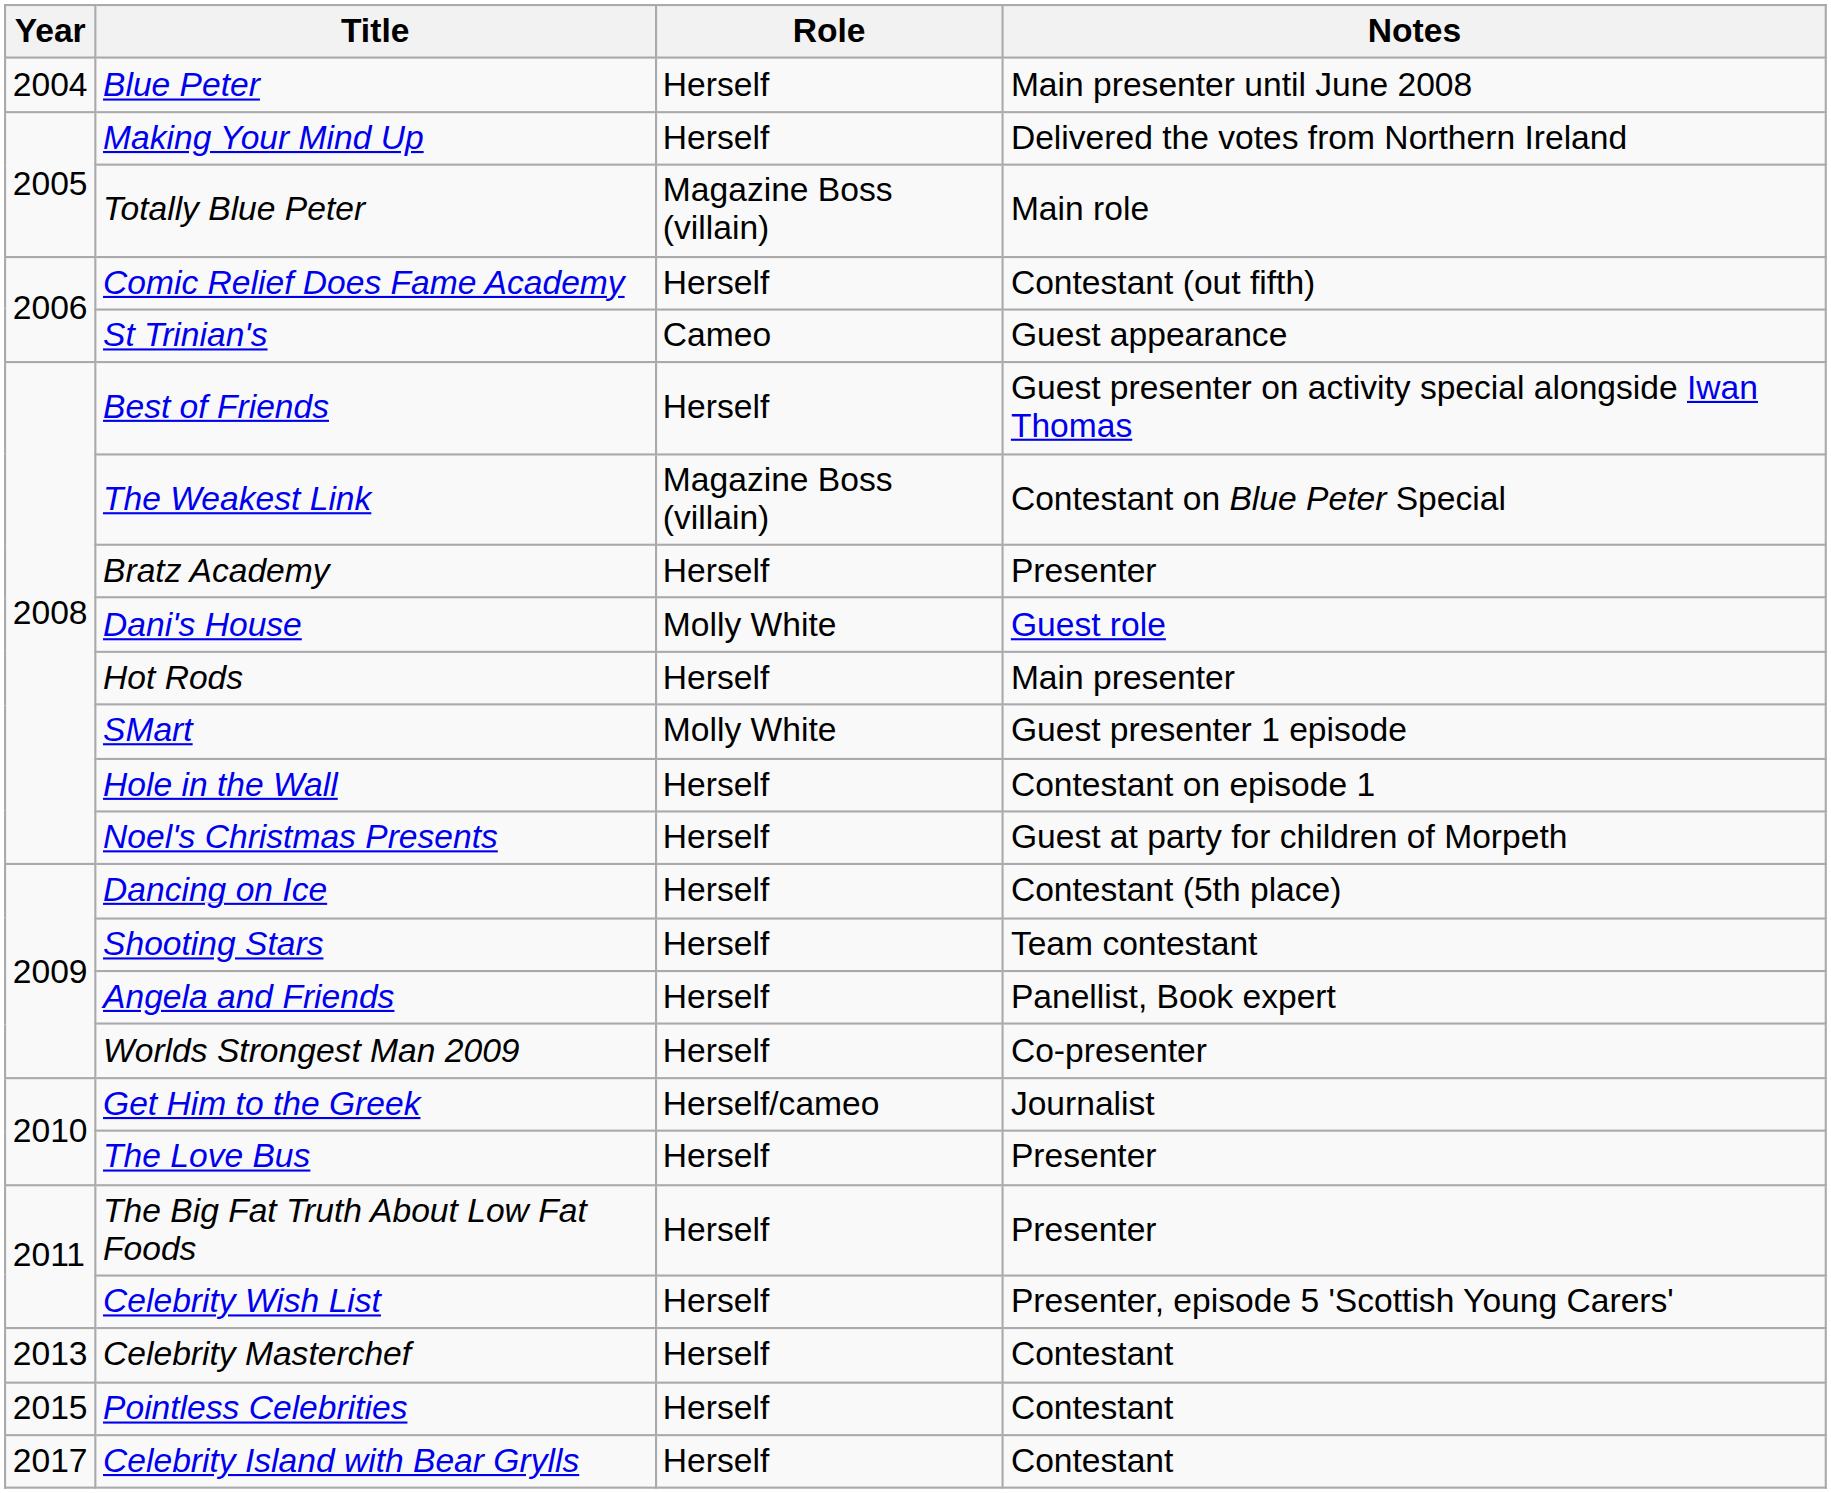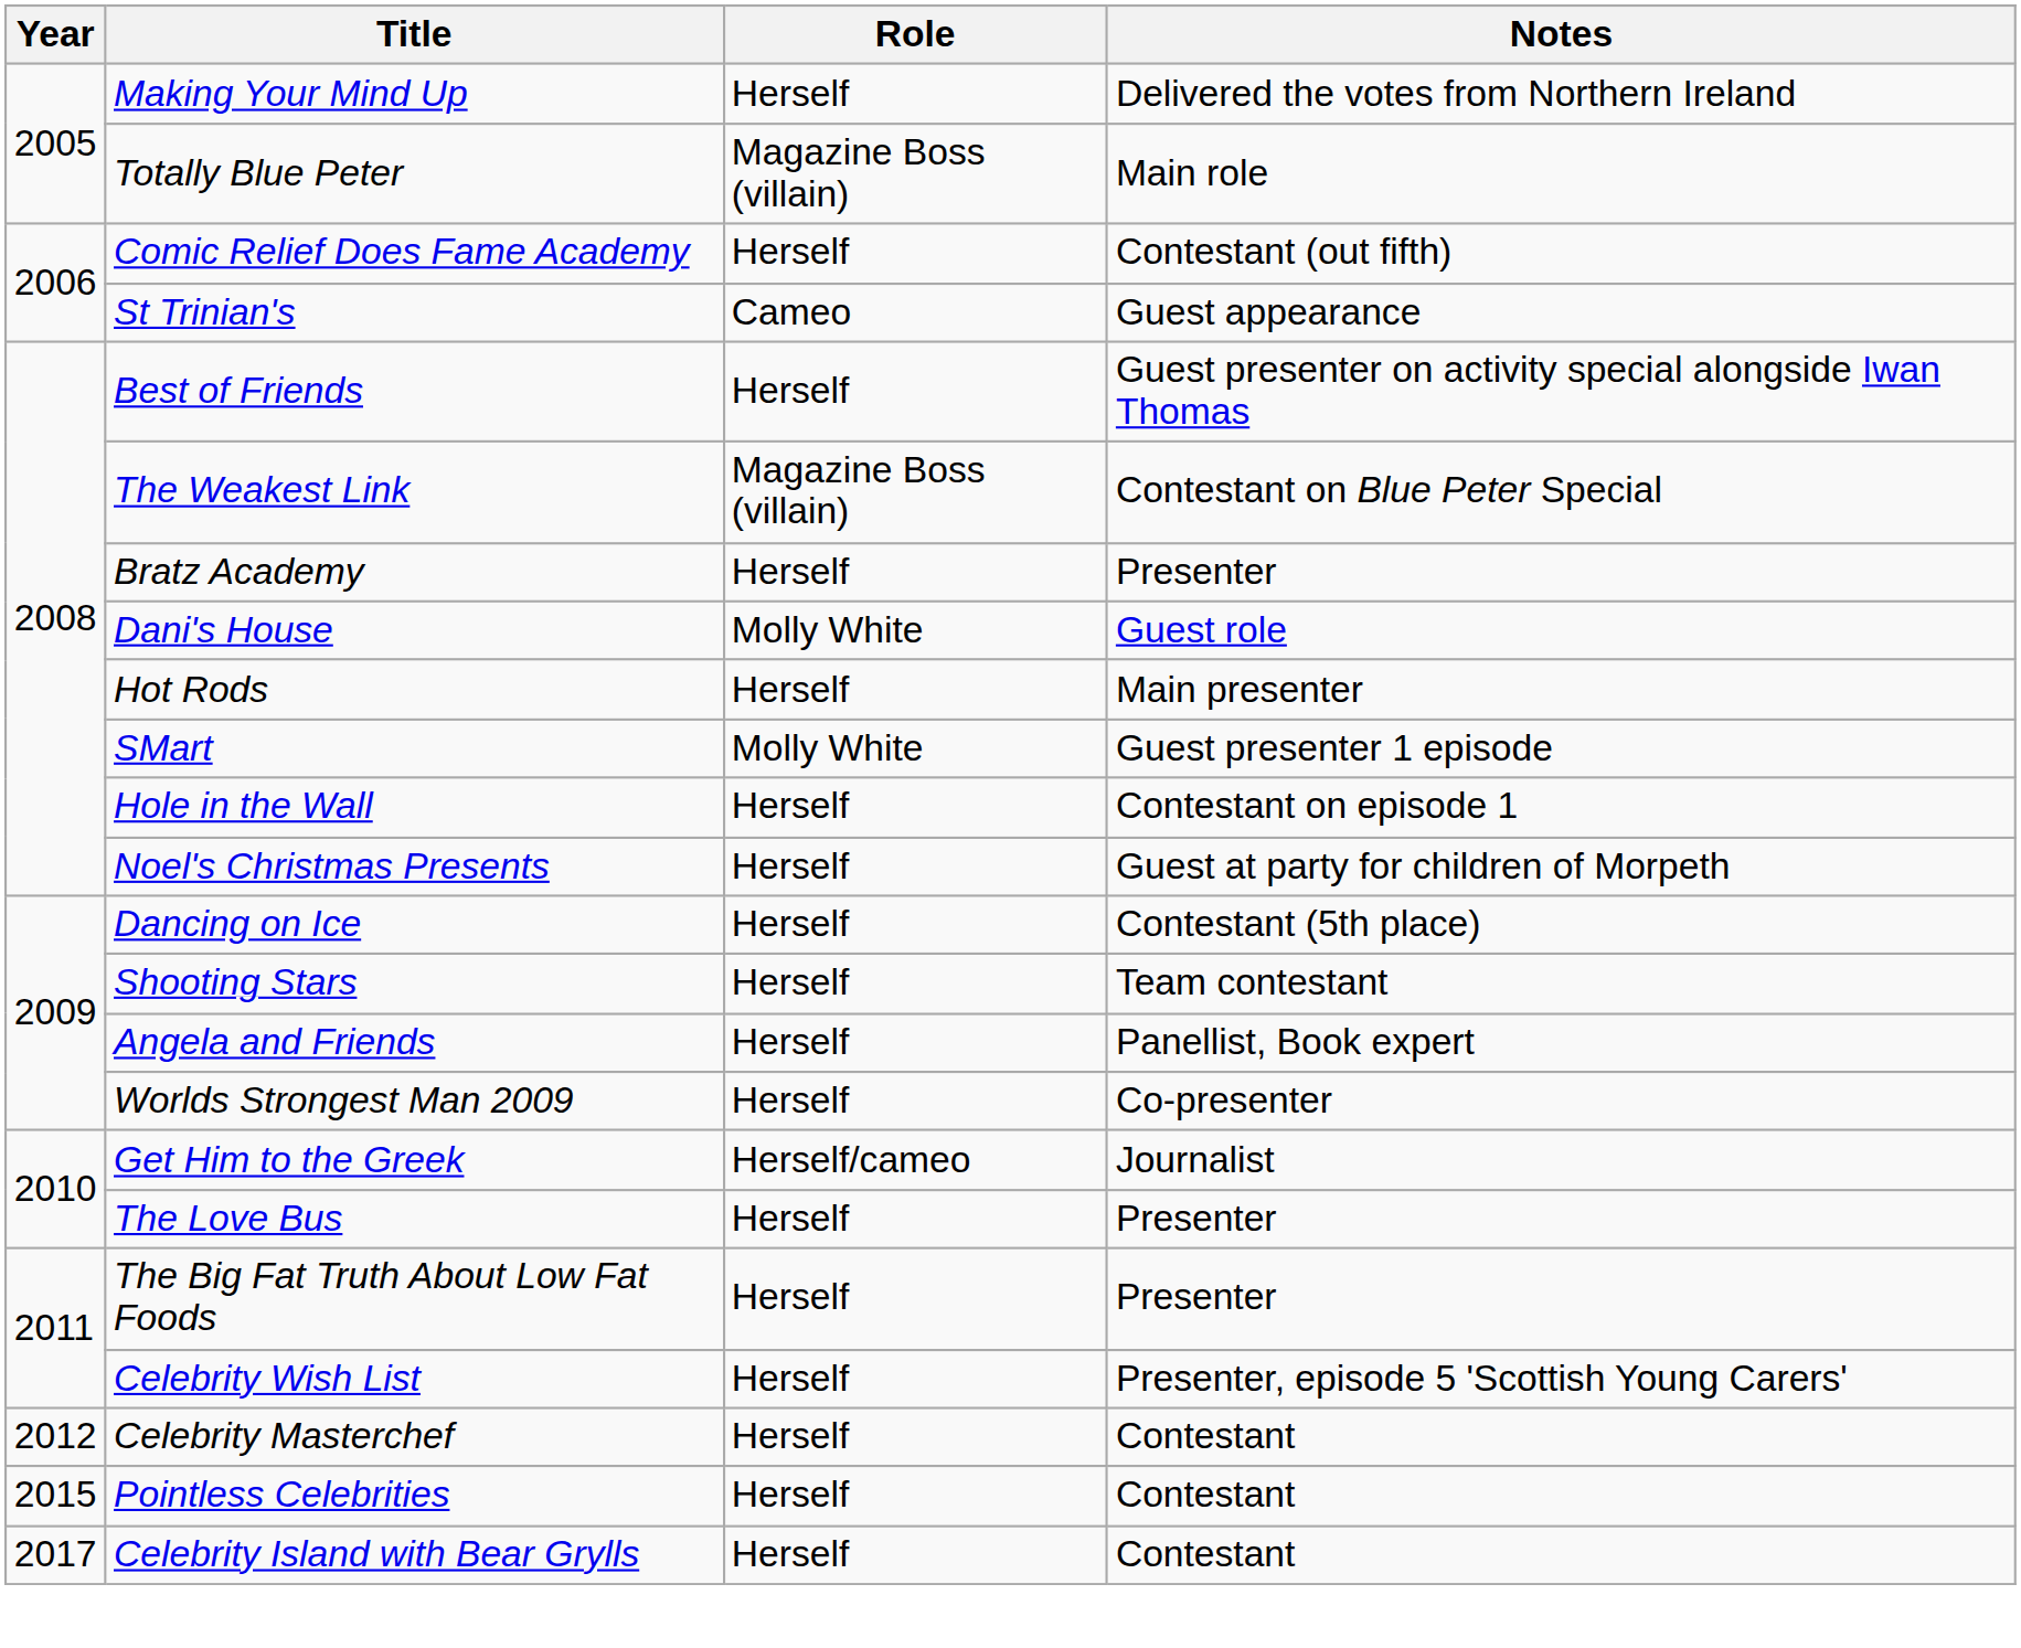- row: 2004 | Blue Peter | Herself | Main presenter until June 2008
Celebrity Masterchef | Year: 2013 -> 2012
